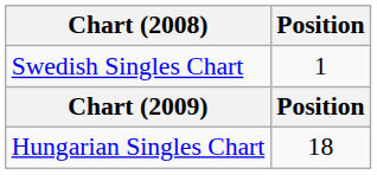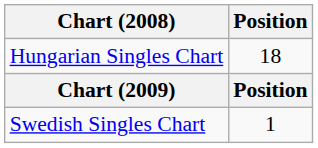rows swapped: Swedish Singles Chart <-> Hungarian Singles Chart
